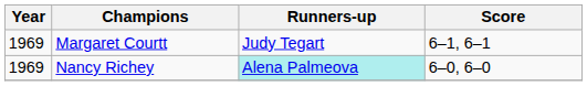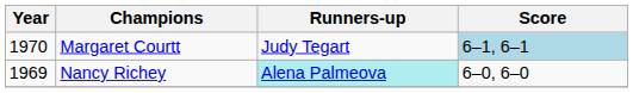Margaret Courtt | Year: 1969 -> 1970
Margaret Courtt | Score: no background -> lightblue background
